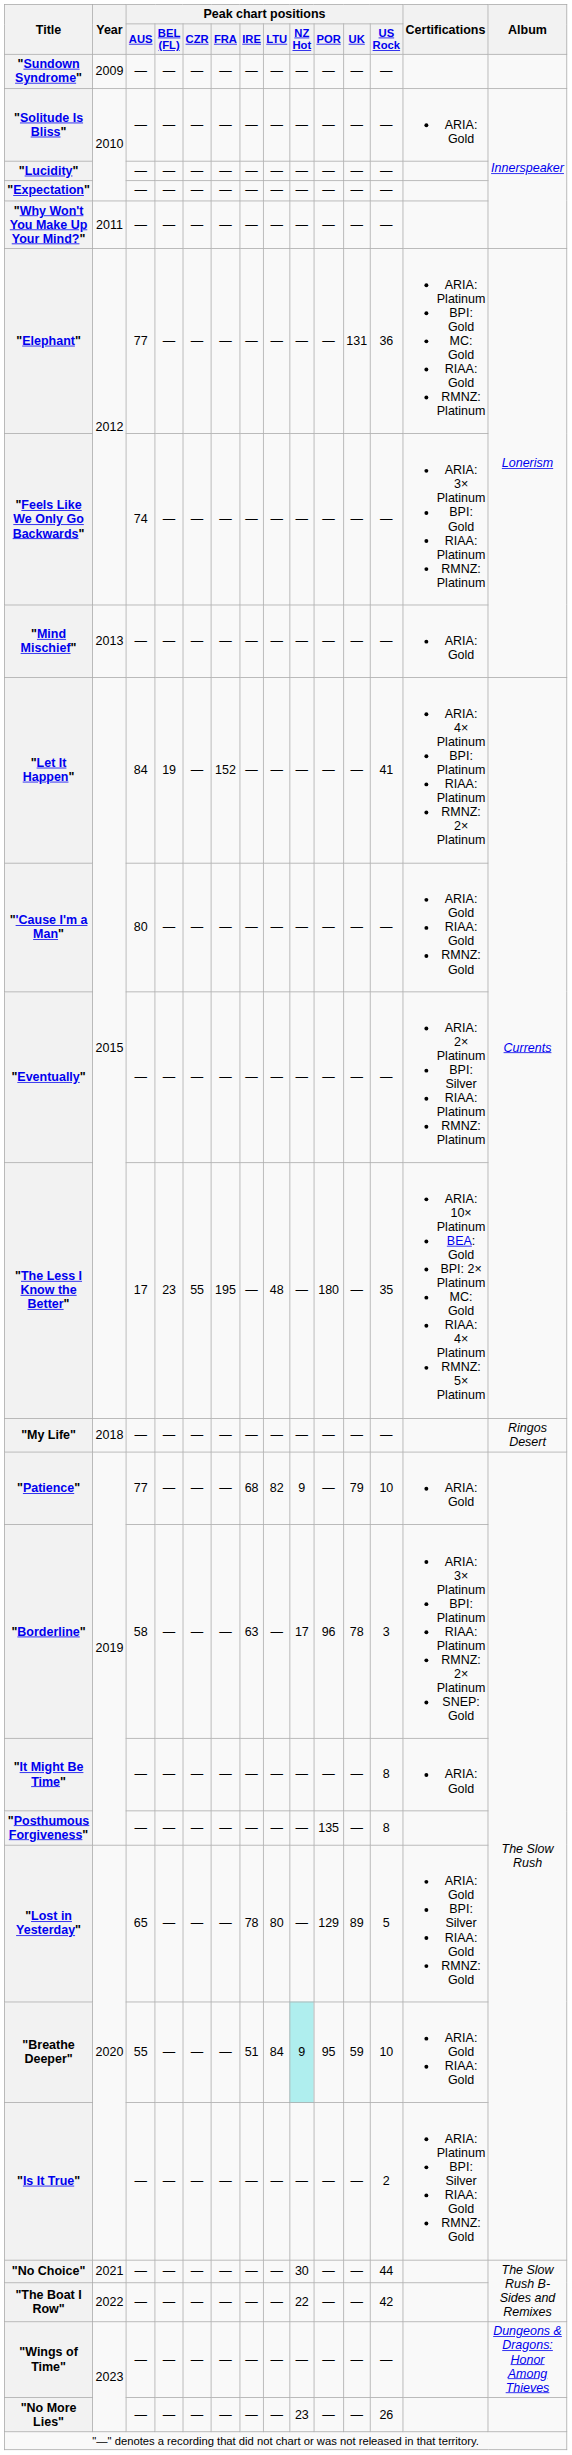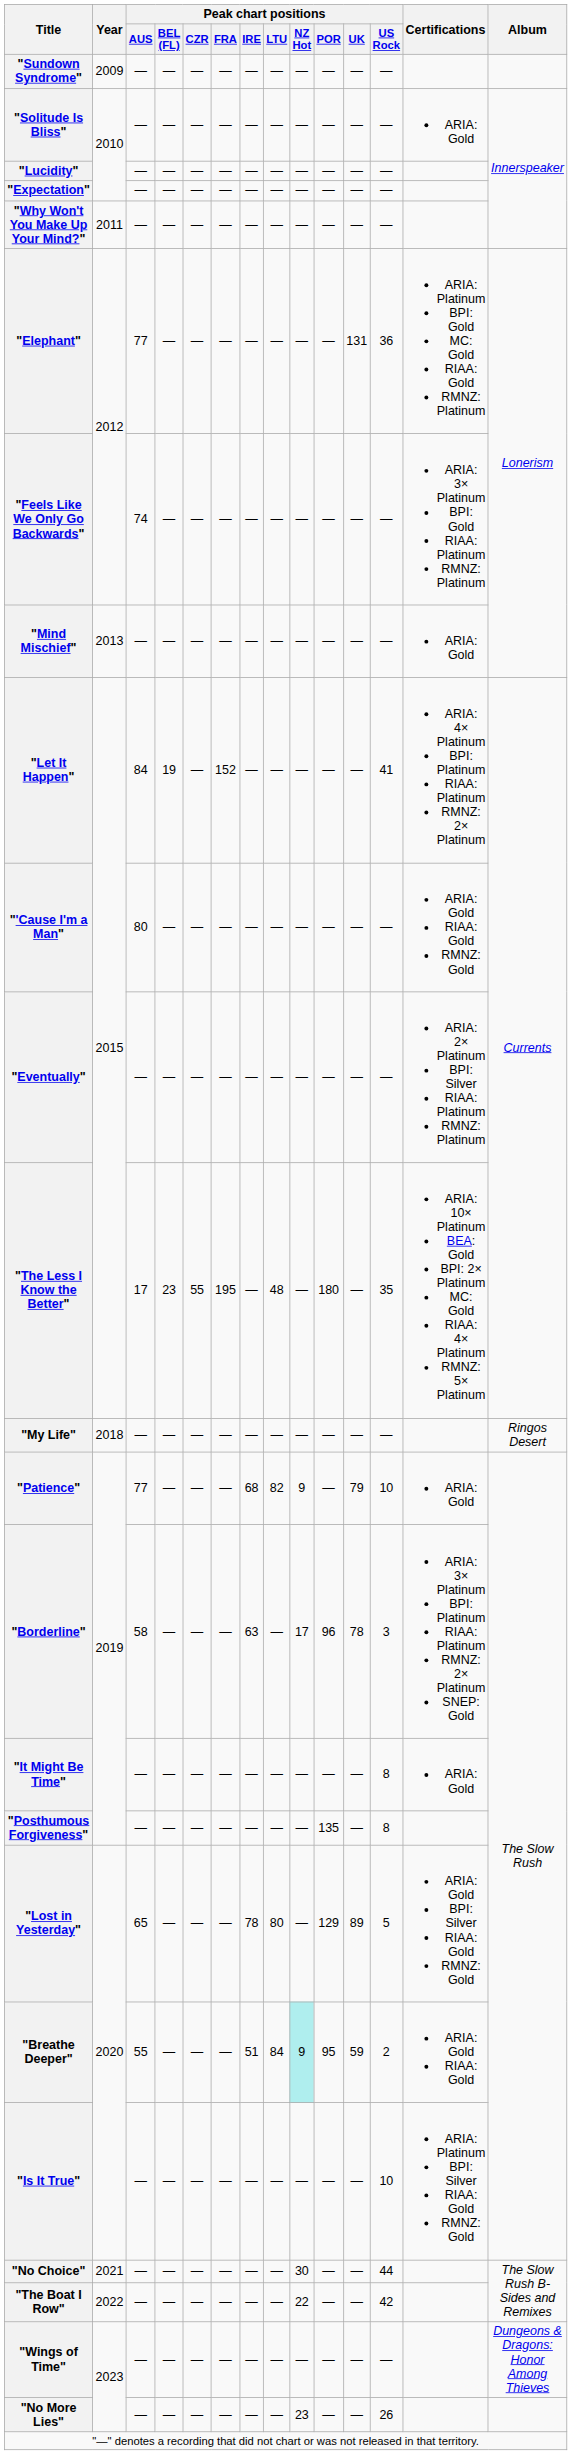"Breathe Deeper" | Peak chart positions / US Rock: 10 -> 2
"Is It True" | Peak chart positions / US Rock: 2 -> 10
